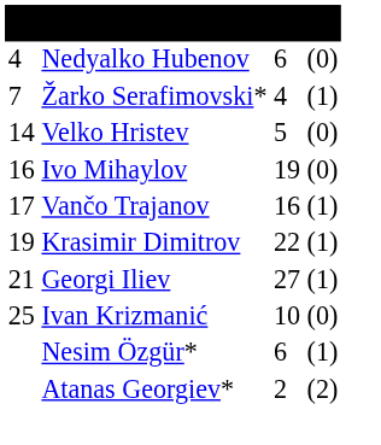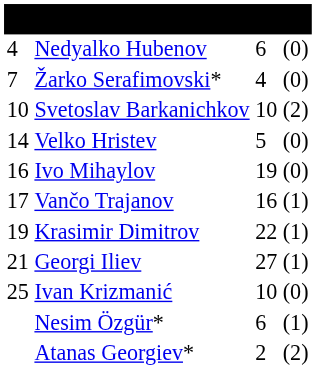Žarko Serafimovski* | column 4: (1) -> (0)
+ row: 10 | Svetoslav Barkanichkov | 10 | (2)
